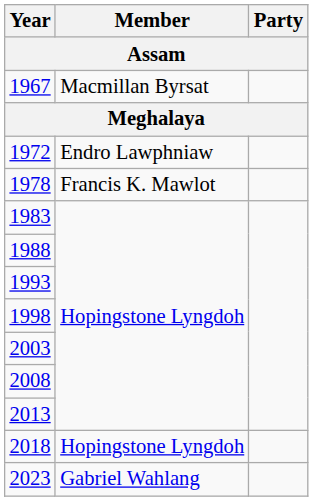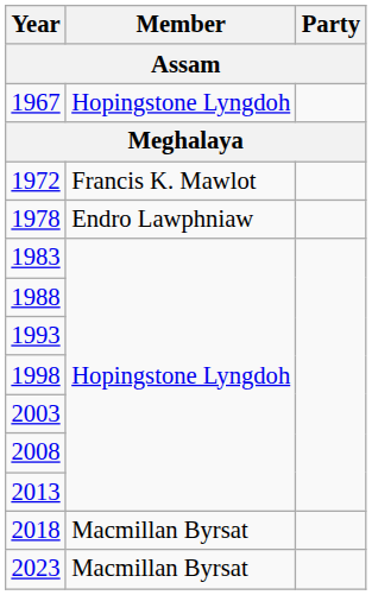1967 | Member: Macmillan Byrsat -> Hopingstone Lyngdoh
1972 | Member: Endro Lawphniaw -> Francis K. Mawlot
1978 | Member: Francis K. Mawlot -> Endro Lawphniaw
2018 | Member: Hopingstone Lyngdoh -> Macmillan Byrsat
2023 | Member: Gabriel Wahlang -> Macmillan Byrsat
